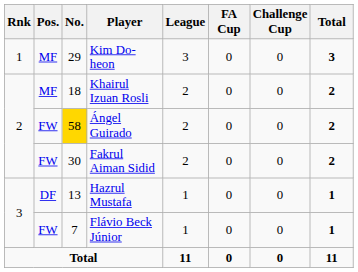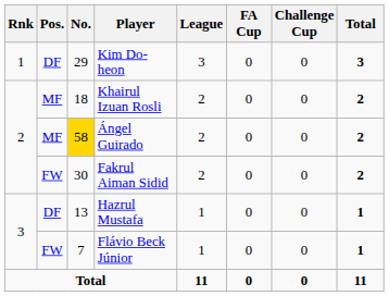Kim Do-heon | Pos.: MF -> DF
Ángel Guirado | Pos.: FW -> MF
